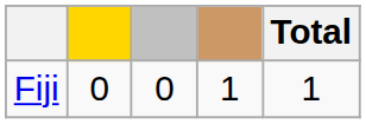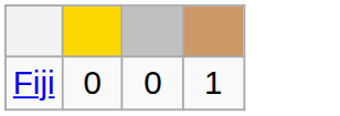- column: Total | 1
